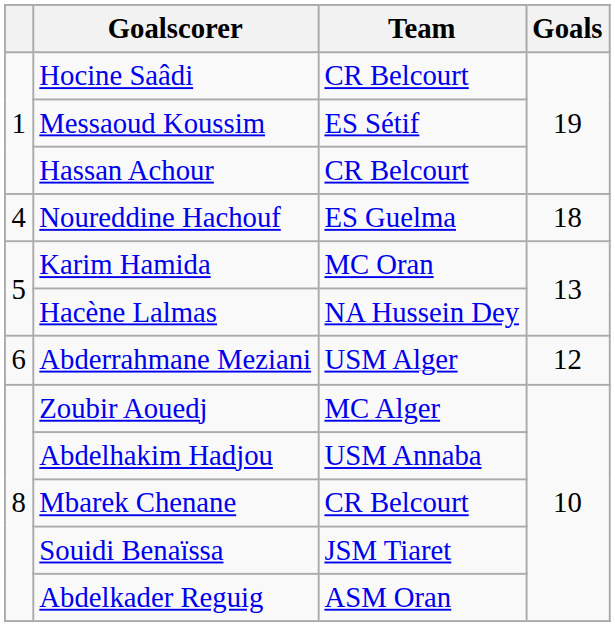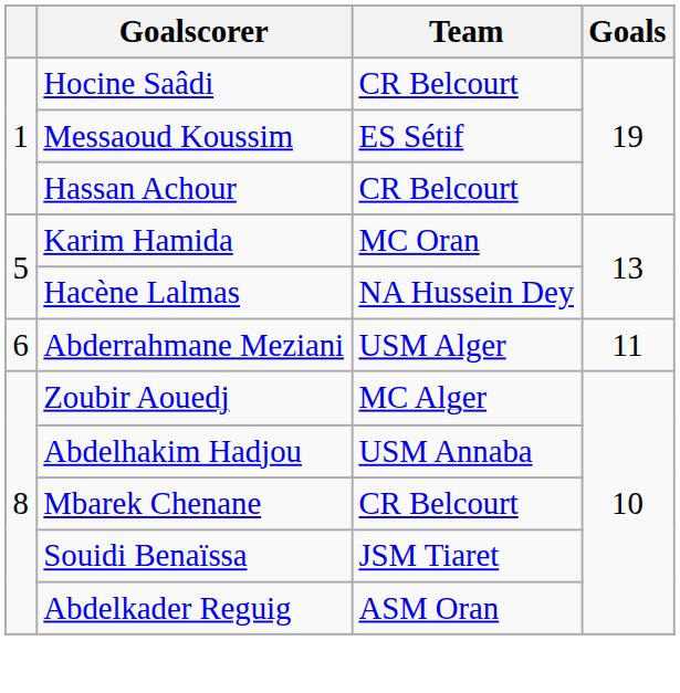- row: 4 | Noureddine Hachouf | ES Guelma | 18
Abderrahmane Meziani | Goals: 12 -> 11
